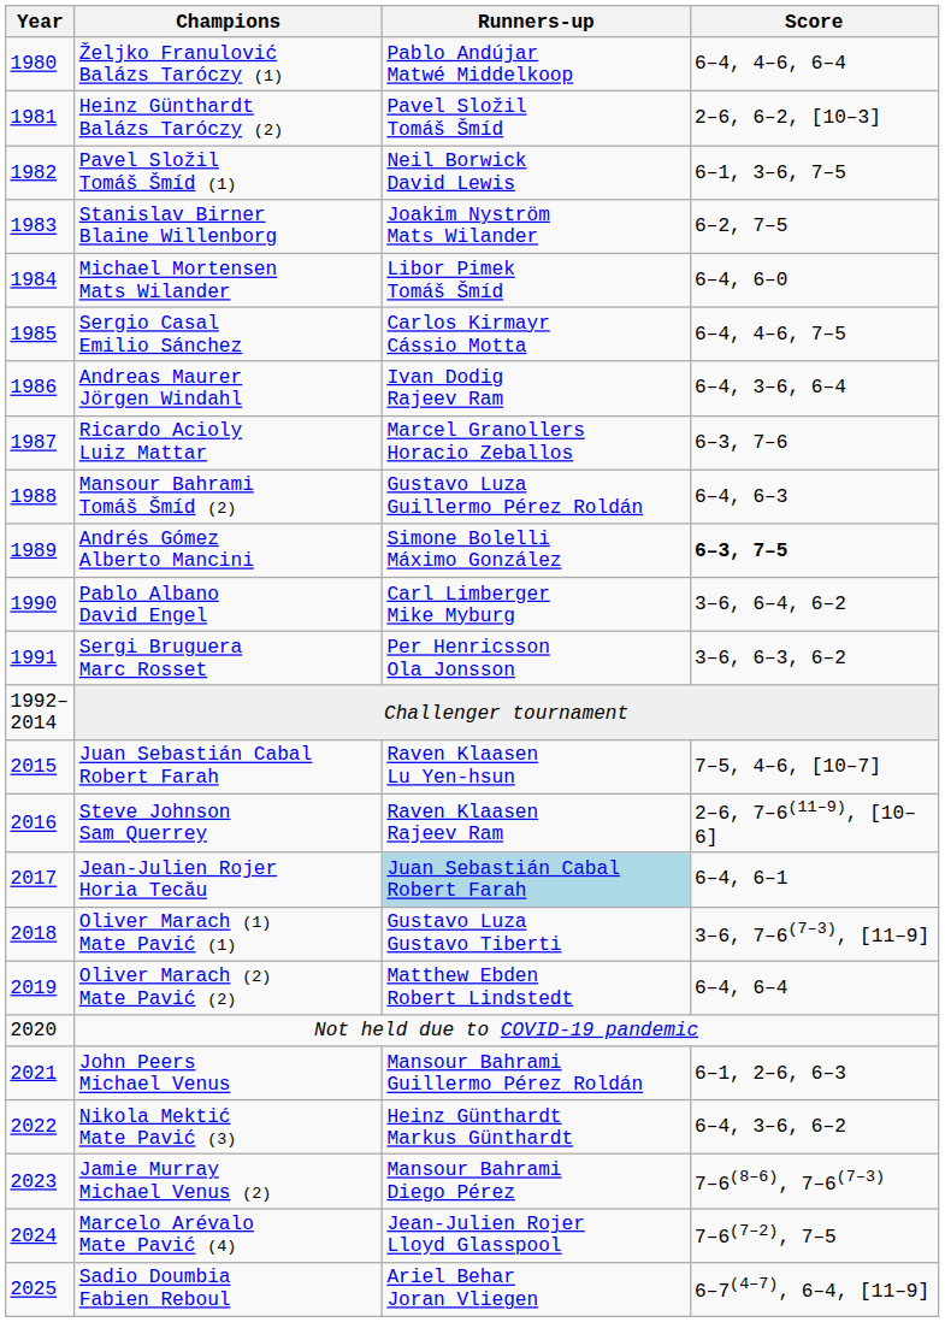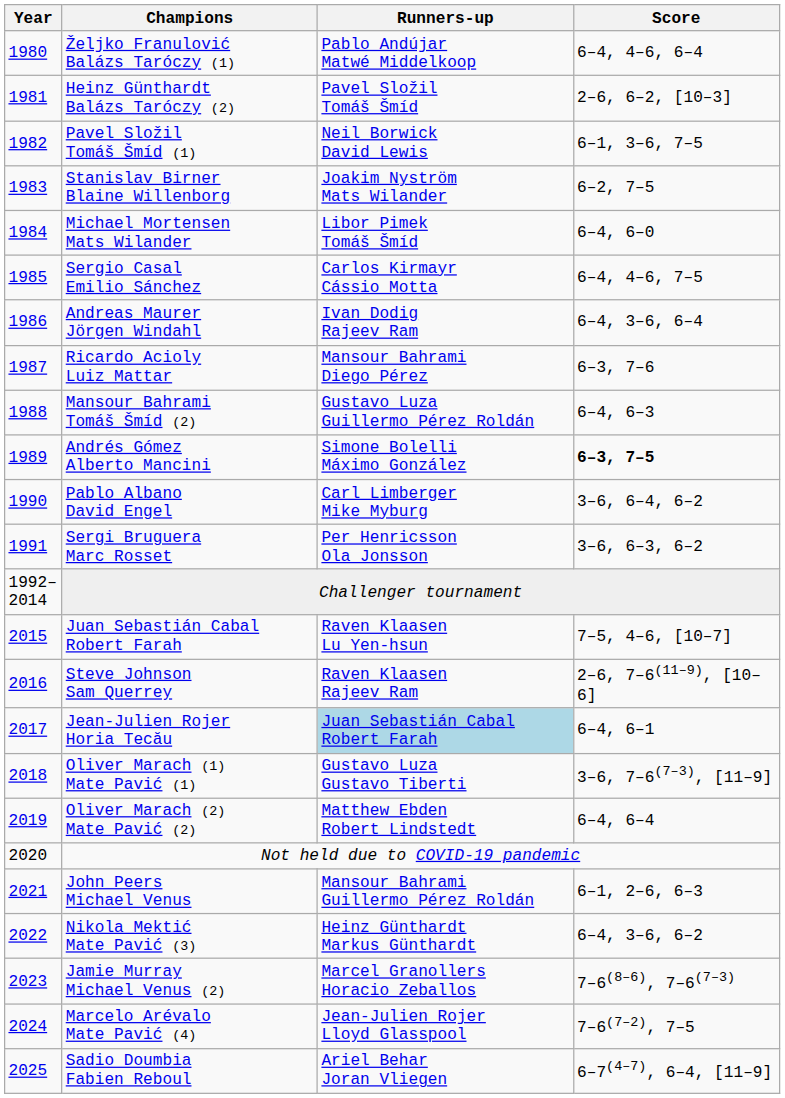Ricardo Acioly Luiz Mattar | Runners-up: Marcel Granollers Horacio Zeballos -> Mansour Bahrami Diego Pérez
Jamie Murray Michael Venus (2) | Runners-up: Mansour Bahrami Diego Pérez -> Marcel Granollers Horacio Zeballos
